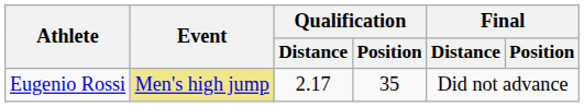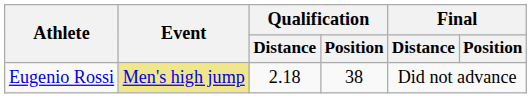Eugenio Rossi | Qualification / Distance: 2.17 -> 2.18
Eugenio Rossi | Qualification / Position: 35 -> 38
